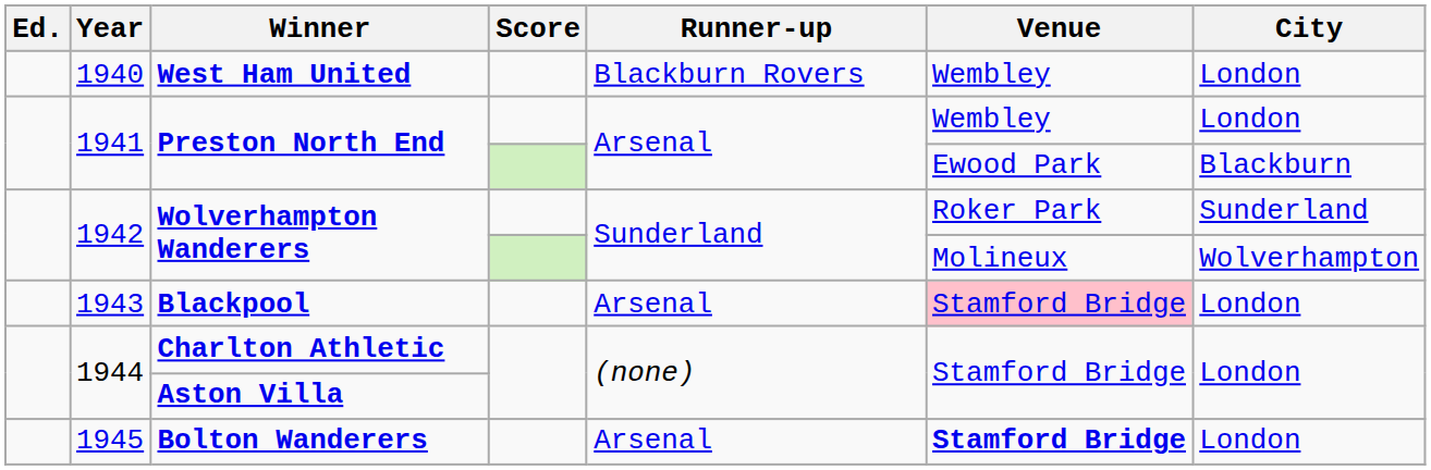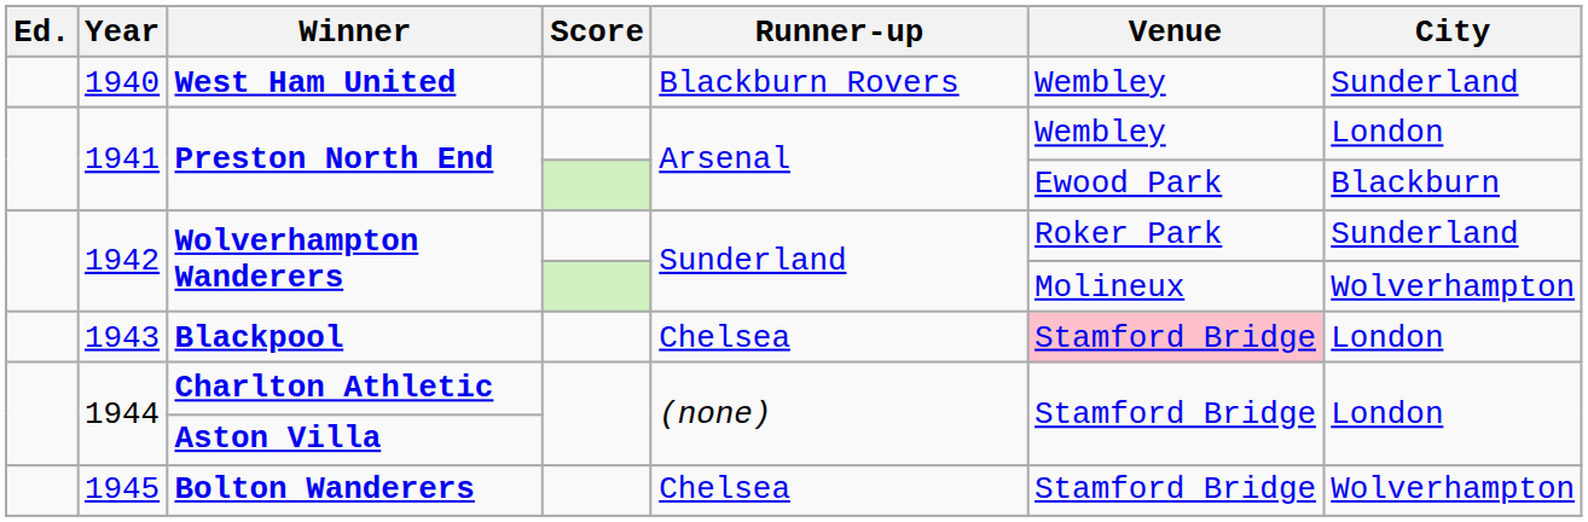West Ham United | City: London -> Sunderland
Blackpool | Runner-up: Arsenal -> Chelsea
Bolton Wanderers | Runner-up: Arsenal -> Chelsea
Bolton Wanderers | Venue: bold -> normal
Bolton Wanderers | City: London -> Wolverhampton
